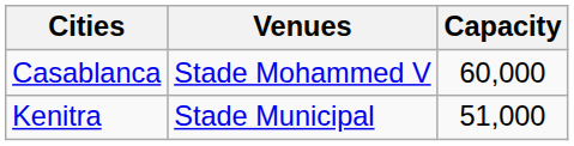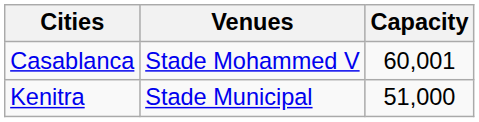Casablanca | Capacity: 60,000 -> 60,001
